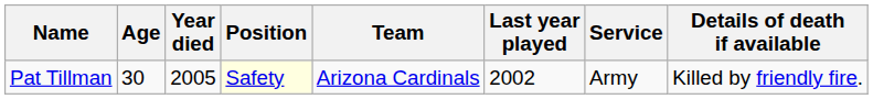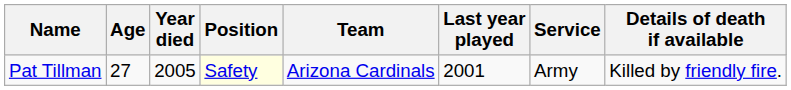Pat Tillman | Age: 30 -> 27
Pat Tillman | Last year played: 2002 -> 2001
